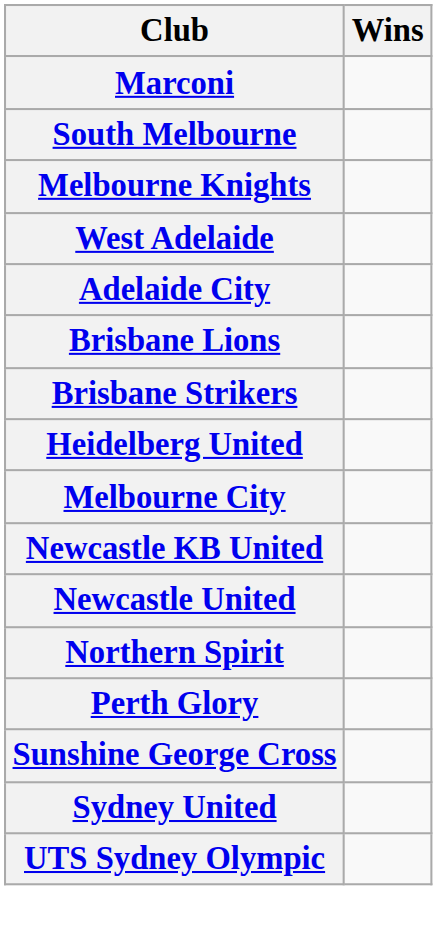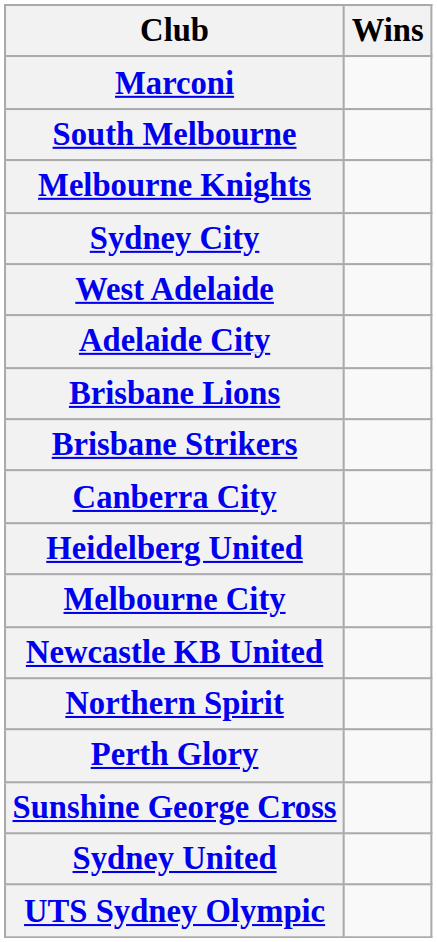+ row: Sydney City
+ row: Canberra City
- row: Newcastle United
